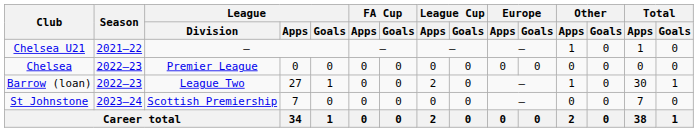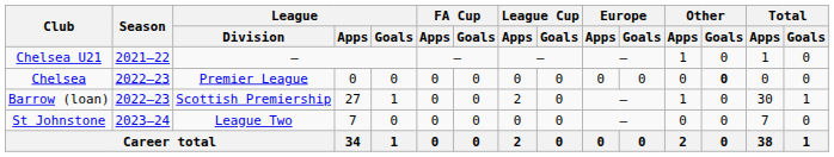Chelsea | Other / Goals: normal -> bold
Barrow (loan) | League / Division: League Two -> Scottish Premiership
St Johnstone | League / Division: Scottish Premiership -> League Two
